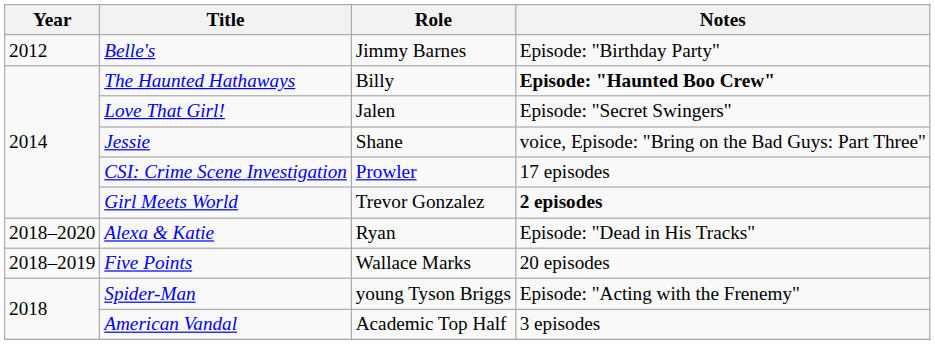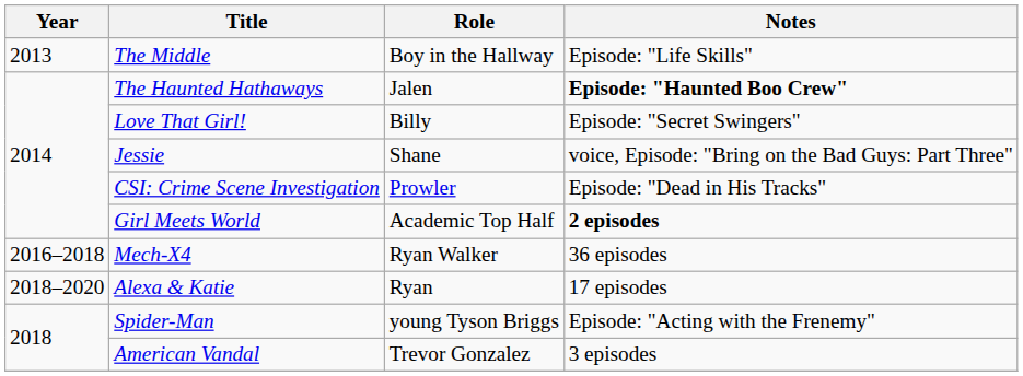- row: 2012 | Belle's | Jimmy Barnes | Episode: "Birthday Party"
+ row: 2013 | The Middle | Boy in the Hallway | Episode: "Life Skills"
The Haunted Hathaways | Role: Billy -> Jalen
Love That Girl! | Role: Jalen -> Billy
CSI: Crime Scene Investigation | Notes: 17 episodes -> Episode: "Dead in His Tracks"
Girl Meets World | Role: Trevor Gonzalez -> Academic Top Half
+ row: 2016–2018 | Mech-X4 | Ryan Walker | 36 episodes
Alexa & Katie | Notes: Episode: "Dead in His Tracks" -> 17 episodes
- row: 2018–2019 | Five Points | Wallace Marks | 20 episodes
American Vandal | Role: Academic Top Half -> Trevor Gonzalez
